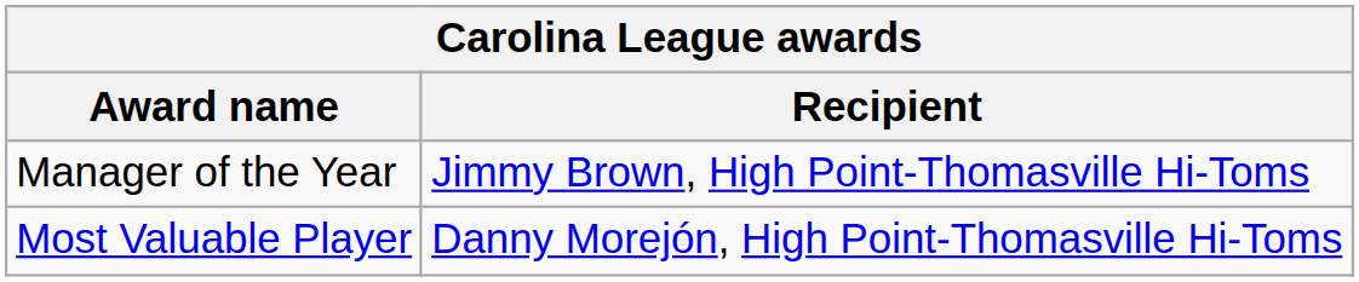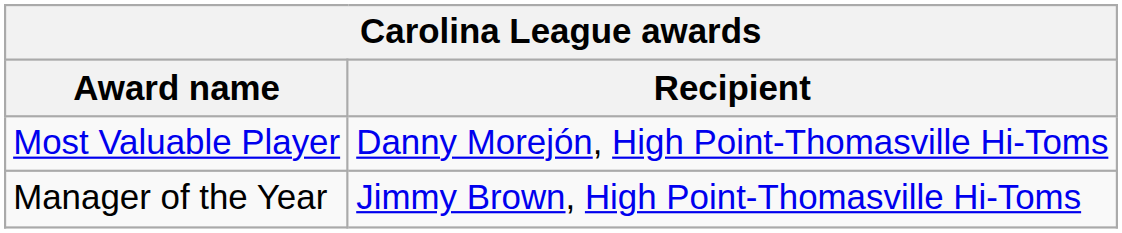rows swapped: Most Valuable Player <-> Manager of the Year
